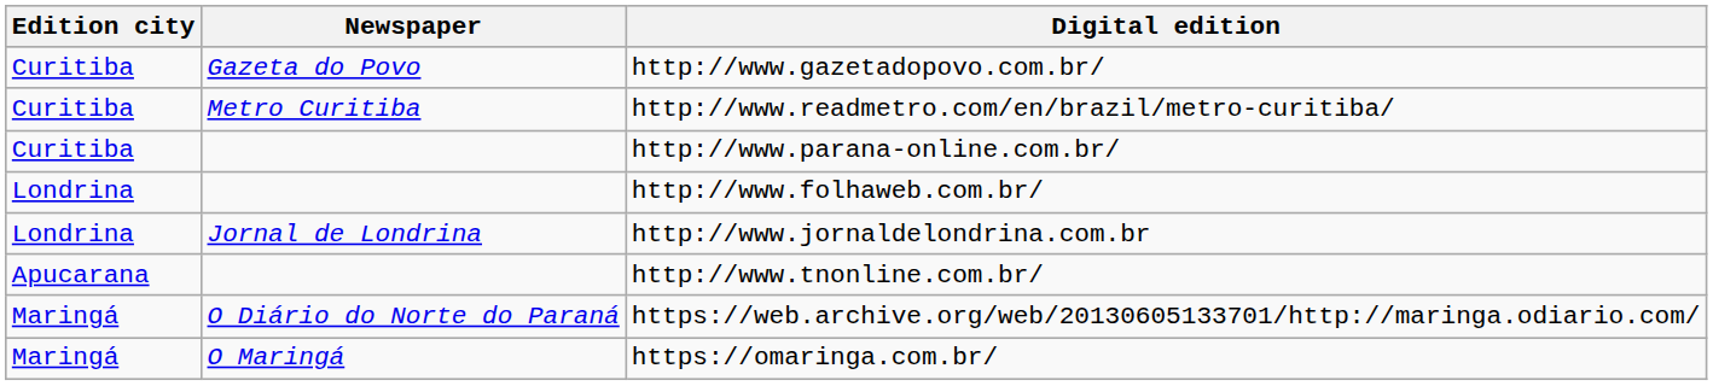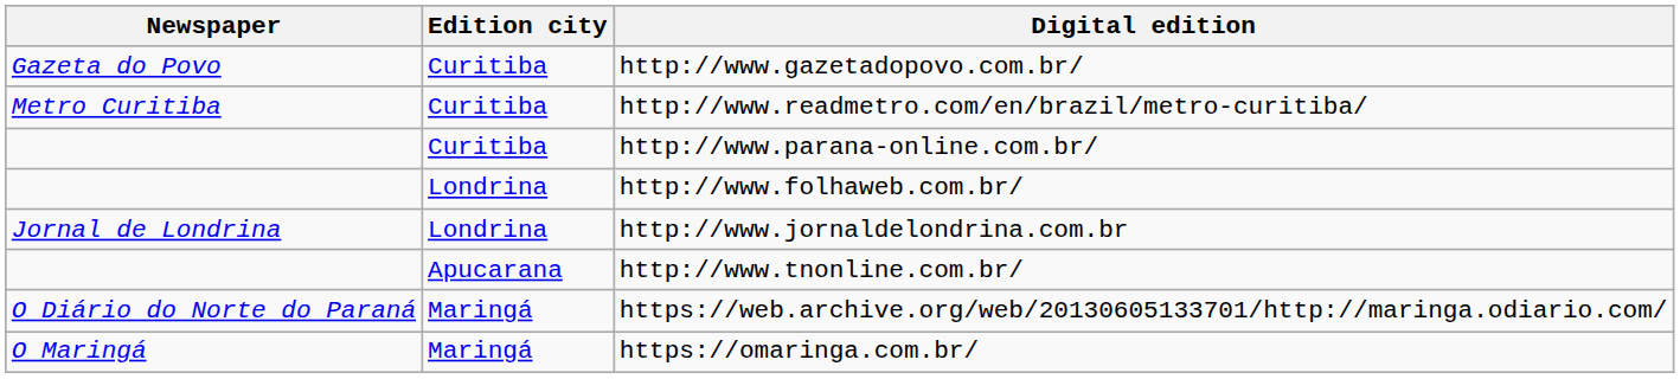columns swapped: Newspaper <-> Edition city
